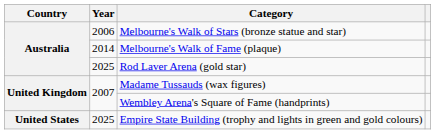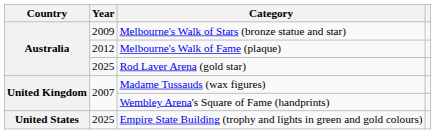Melbourne's Walk of Stars (bronze statue and star) | Year: 2006 -> 2009
Melbourne's Walk of Fame (plaque) | Year: 2014 -> 2012
